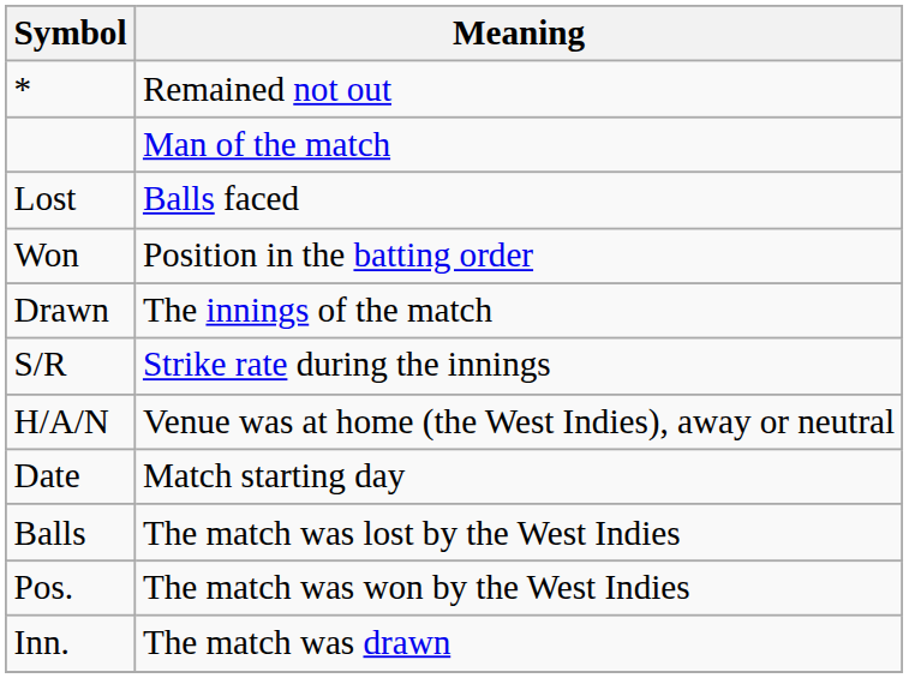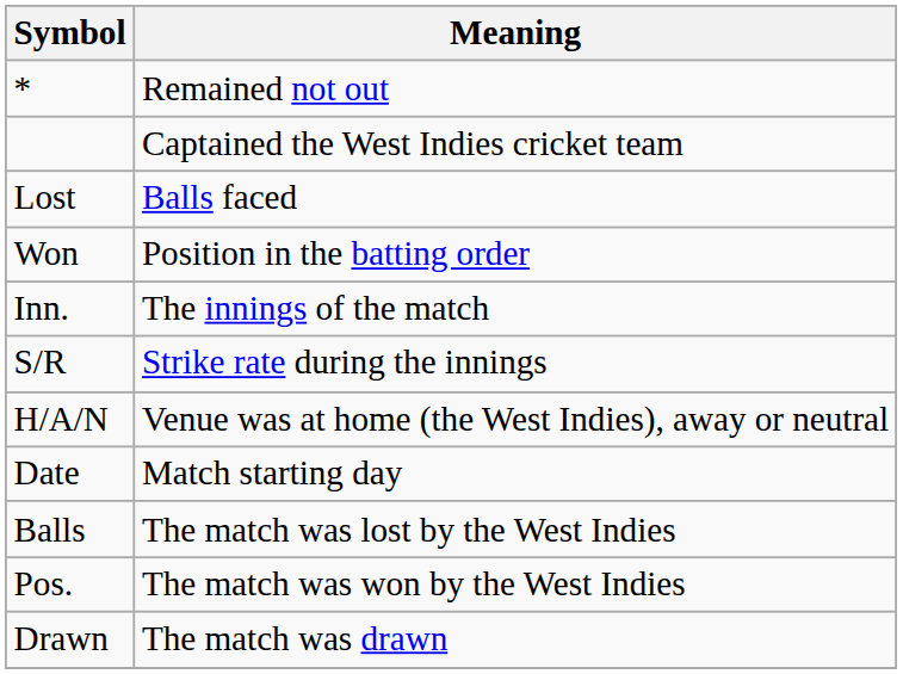- row: Man of the match
+ row: Captained the West Indies cricket team
The innings of the match | Symbol: Drawn -> Inn.
The match was drawn | Symbol: Inn. -> Drawn
